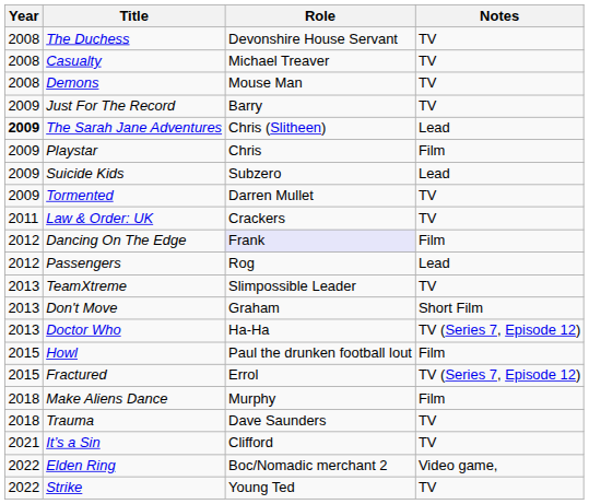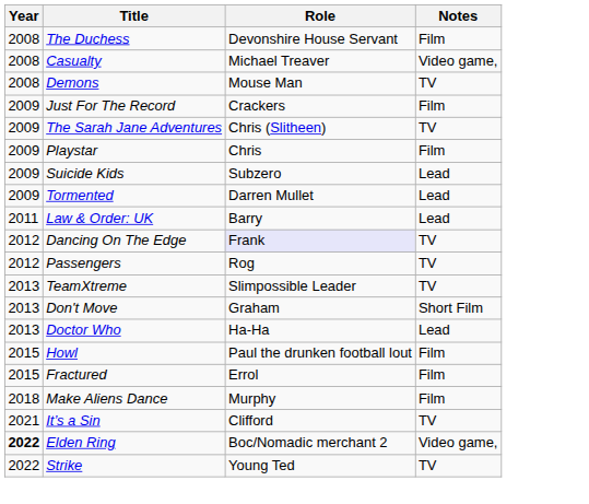The Duchess | Notes: TV -> Film
Casualty | Notes: TV -> Video game,
Just For The Record | Role: Barry -> Crackers
Just For The Record | Notes: TV -> Film
The Sarah Jane Adventures | Year: bold -> normal
The Sarah Jane Adventures | Notes: Lead -> TV
Tormented | Notes: TV -> Lead
Law & Order: UK | Role: Crackers -> Barry
Law & Order: UK | Notes: TV -> Lead
Dancing On The Edge | Notes: Film -> TV
Passengers | Notes: Lead -> TV
Doctor Who | Notes: TV (Series 7, Episode 12) -> Lead
Fractured | Notes: TV (Series 7, Episode 12) -> Film
- row: 2018 | Trauma | Dave Saunders | TV
Elden Ring | Year: normal -> bold
